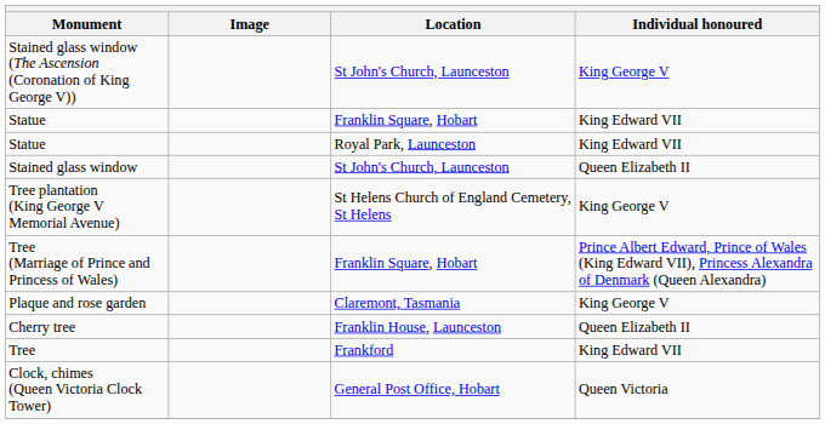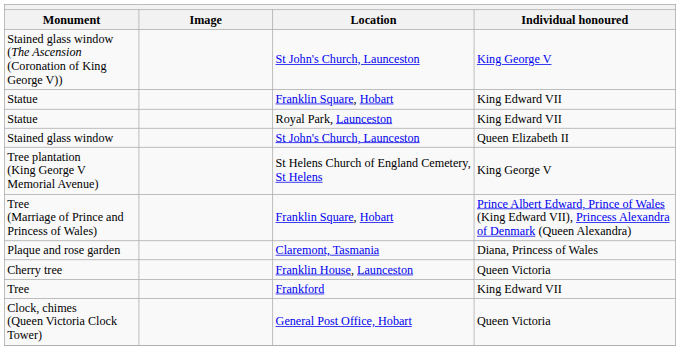Plaque and rose garden | Individual honoured: King George V -> Diana, Princess of Wales
Cherry tree | Individual honoured: Queen Elizabeth II -> Queen Victoria
